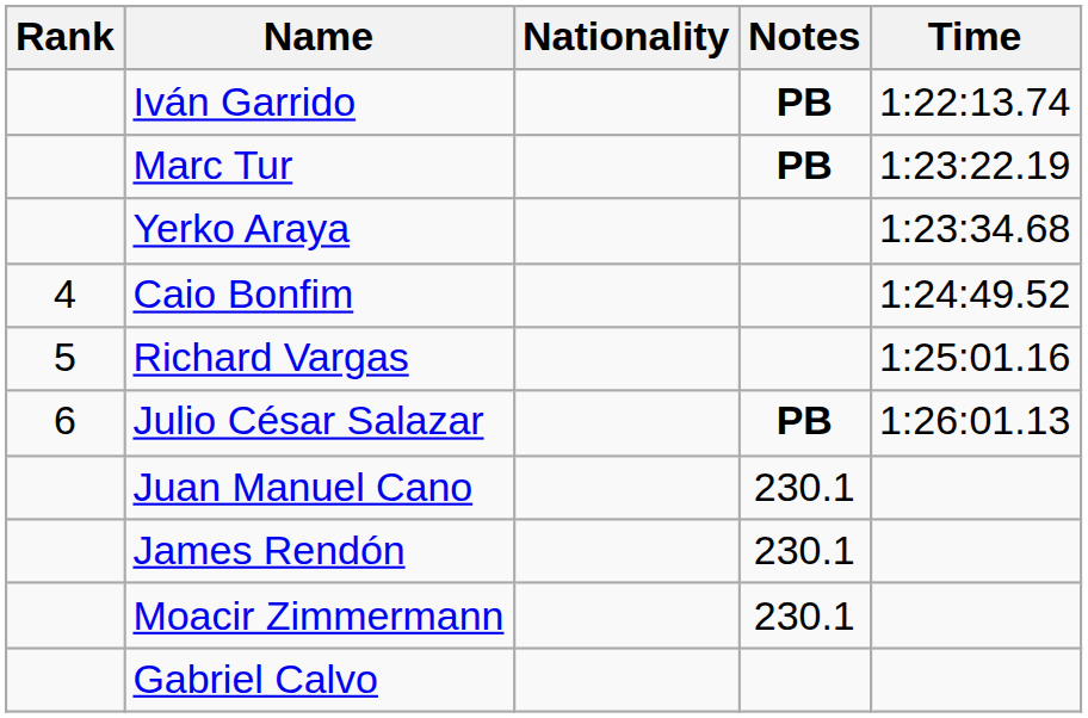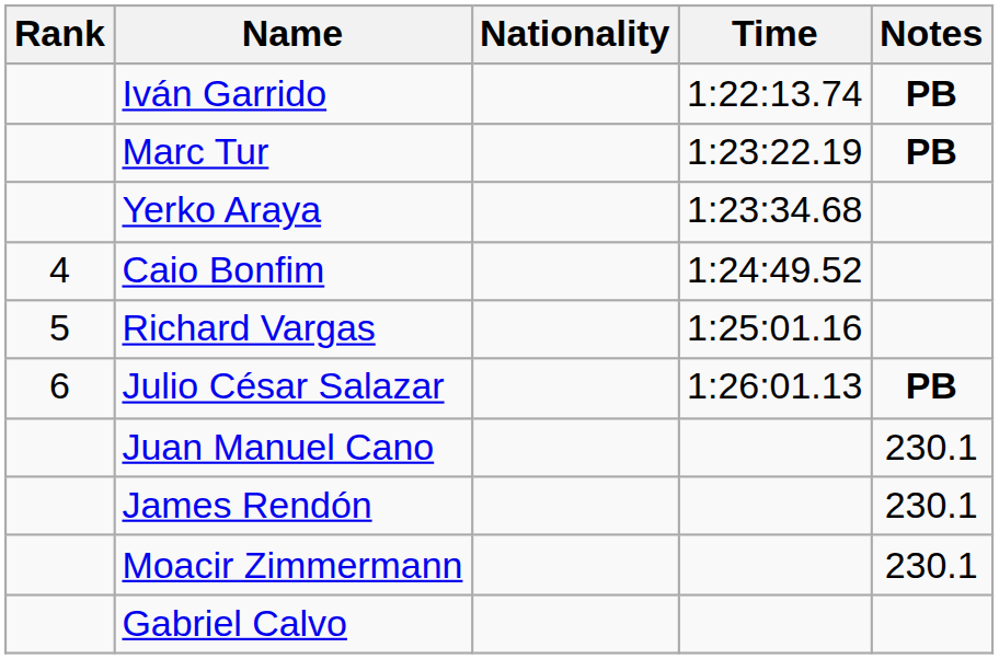columns swapped: Time <-> Notes
